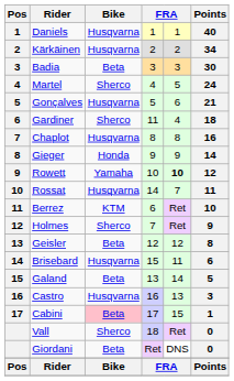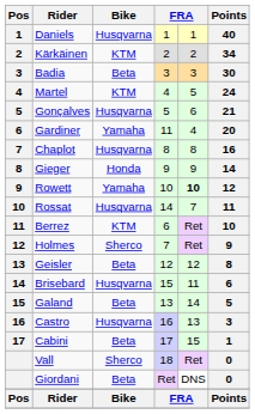Kärkäinen | Bike: Husqvarna -> KTM
Martel | Bike: Sherco -> KTM
Gardiner | Bike: Sherco -> Yamaha
Gardiner | Points: 18 -> 20
Cabini | Bike: pink background -> no background
